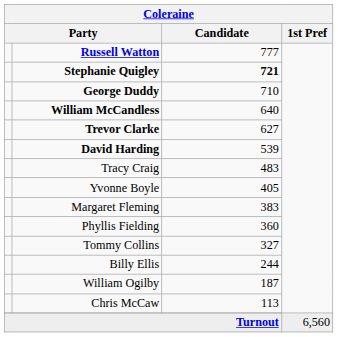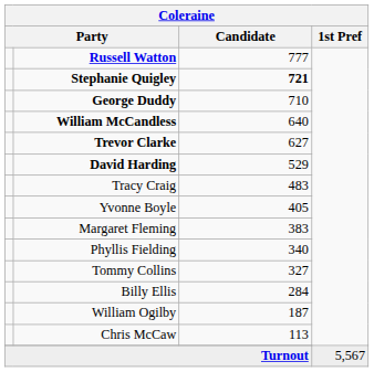David Harding | Candidate: 539 -> 529
Phyllis Fielding | Candidate: 360 -> 340
Billy Ellis | Candidate: 244 -> 284
Turnout | 1st Pref: 6,560 -> 5,567
